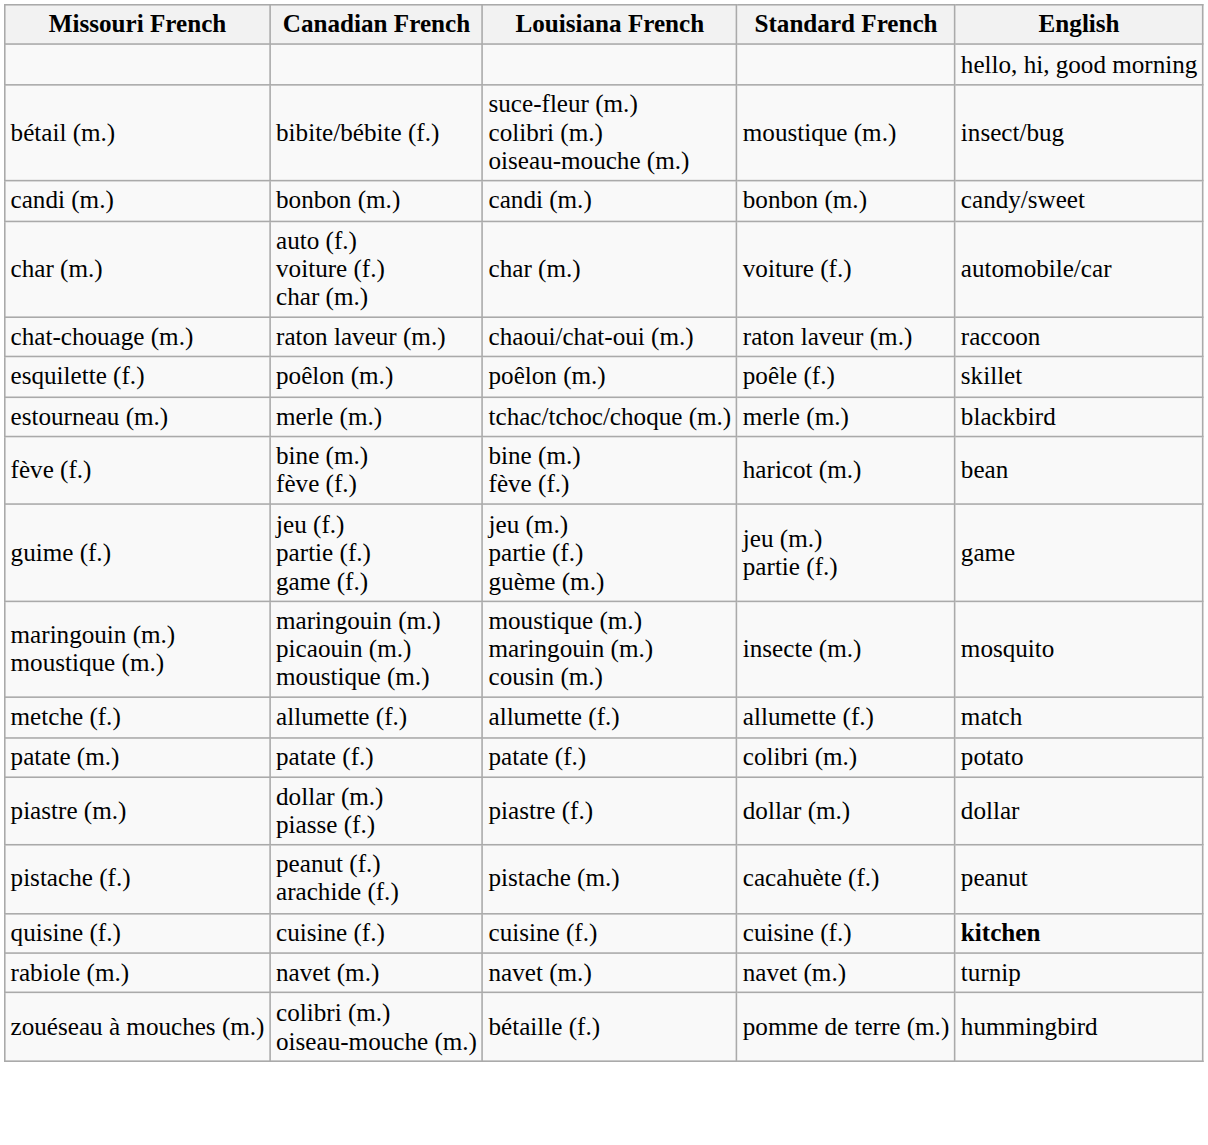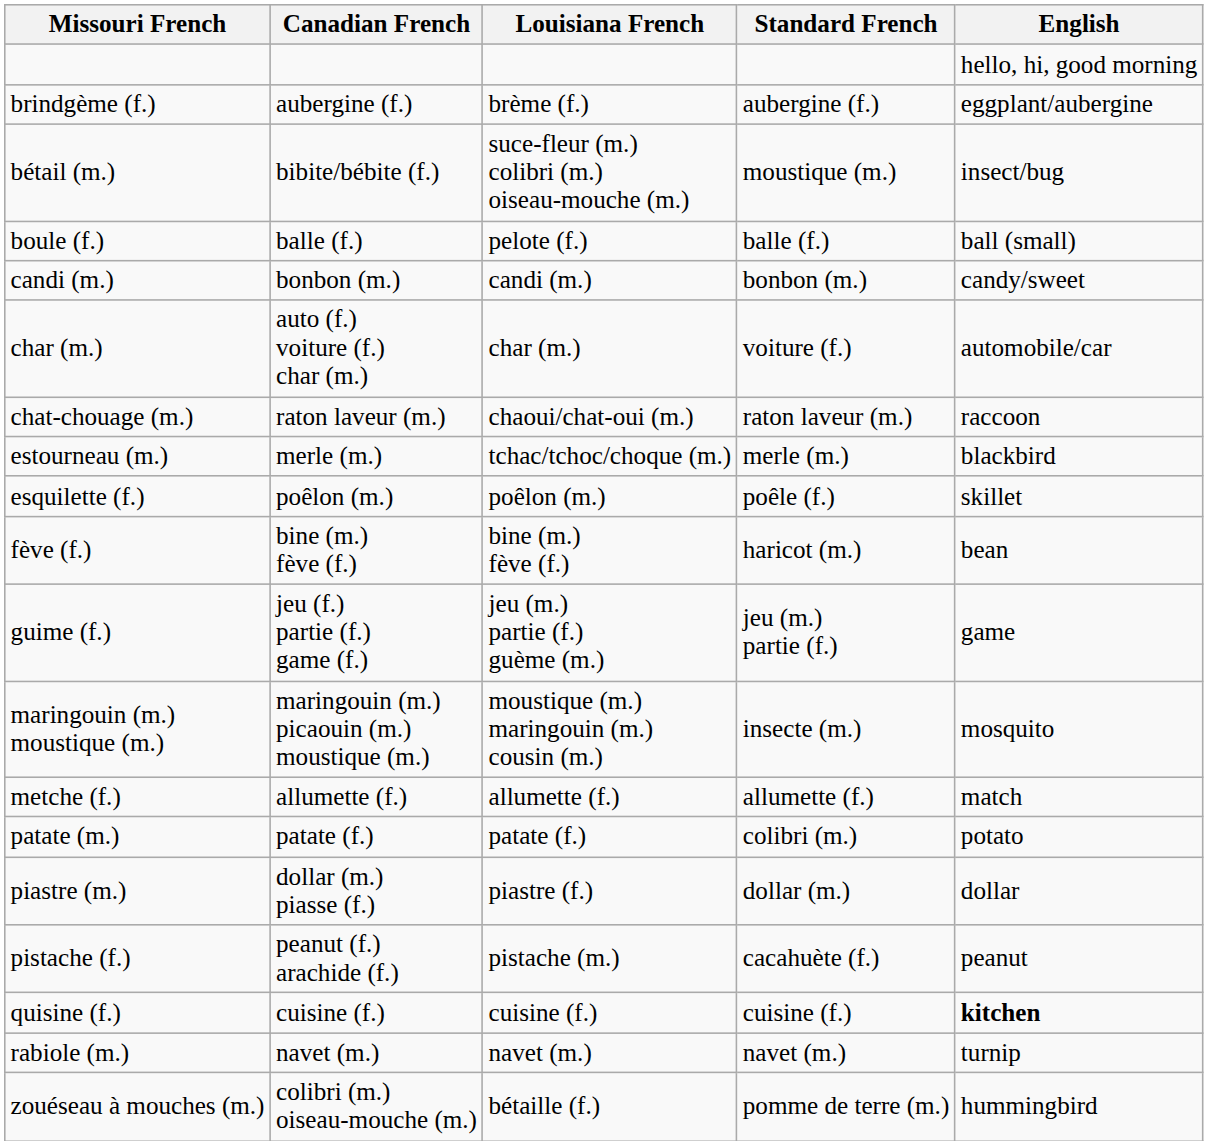+ row: brindgème (f.) | aubergine (f.) | brème (f.) | aubergine (f.) | eggplant/aubergine
+ row: boule (f.) | balle (f.) | pelote (f.) | balle (f.) | ball (small)
rows swapped: estourneau (m.) <-> esquilette (f.)
